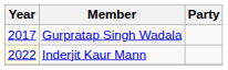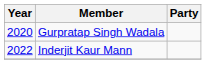Gurpratap Singh Wadala | Year: 2017 -> 2020
Inderjit Kaur Mann | Year: lightyellow background -> no background
